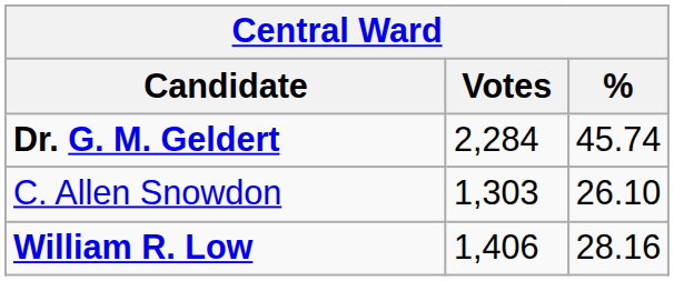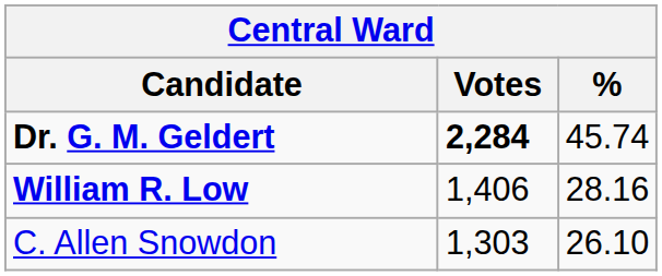Dr. G. M. Geldert | Votes: normal -> bold
rows swapped: William R. Low <-> C. Allen Snowdon
